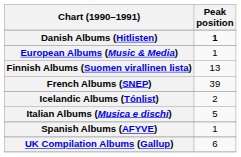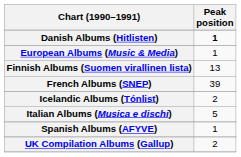UK Compilation Albums (Gallup) | Peak position: 6 -> 2
